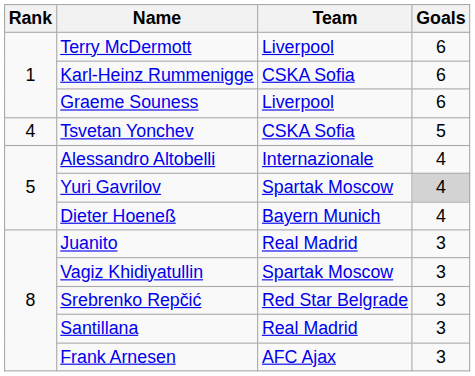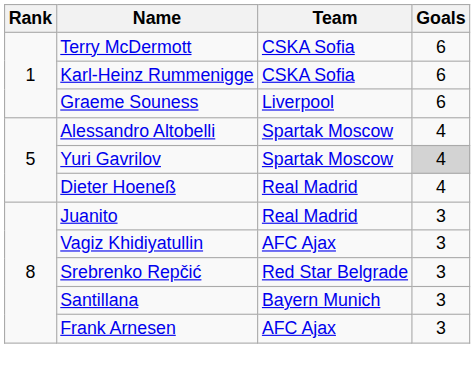Terry McDermott | Team: Liverpool -> CSKA Sofia
- row: 4 | Tsvetan Yonchev | CSKA Sofia | 5
Alessandro Altobelli | Team: Internazionale -> Spartak Moscow
Dieter Hoeneß | Team: Bayern Munich -> Real Madrid
Vagiz Khidiyatullin | Team: Spartak Moscow -> AFC Ajax
Santillana | Team: Real Madrid -> Bayern Munich
